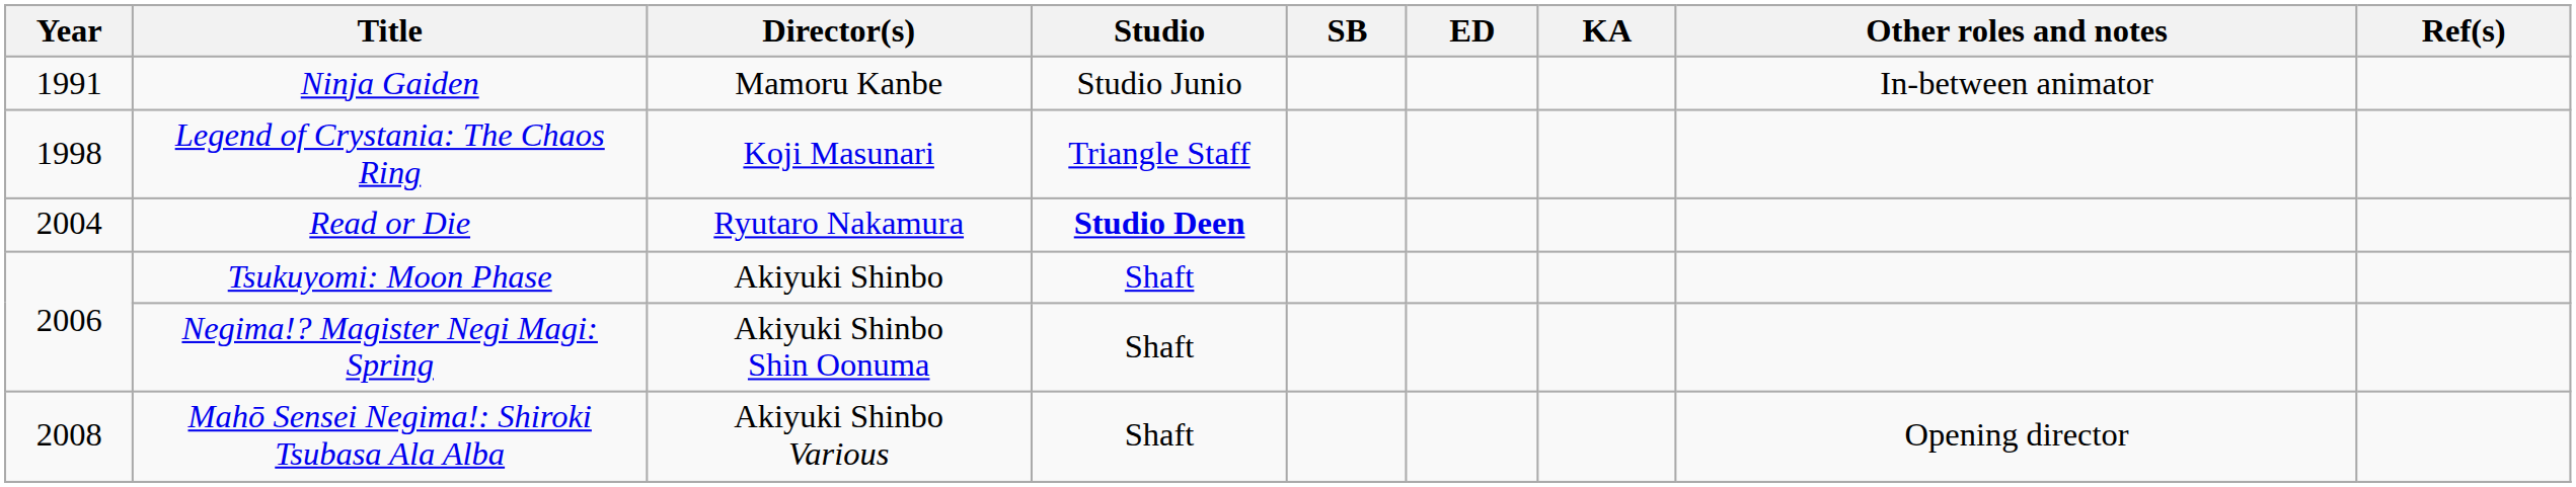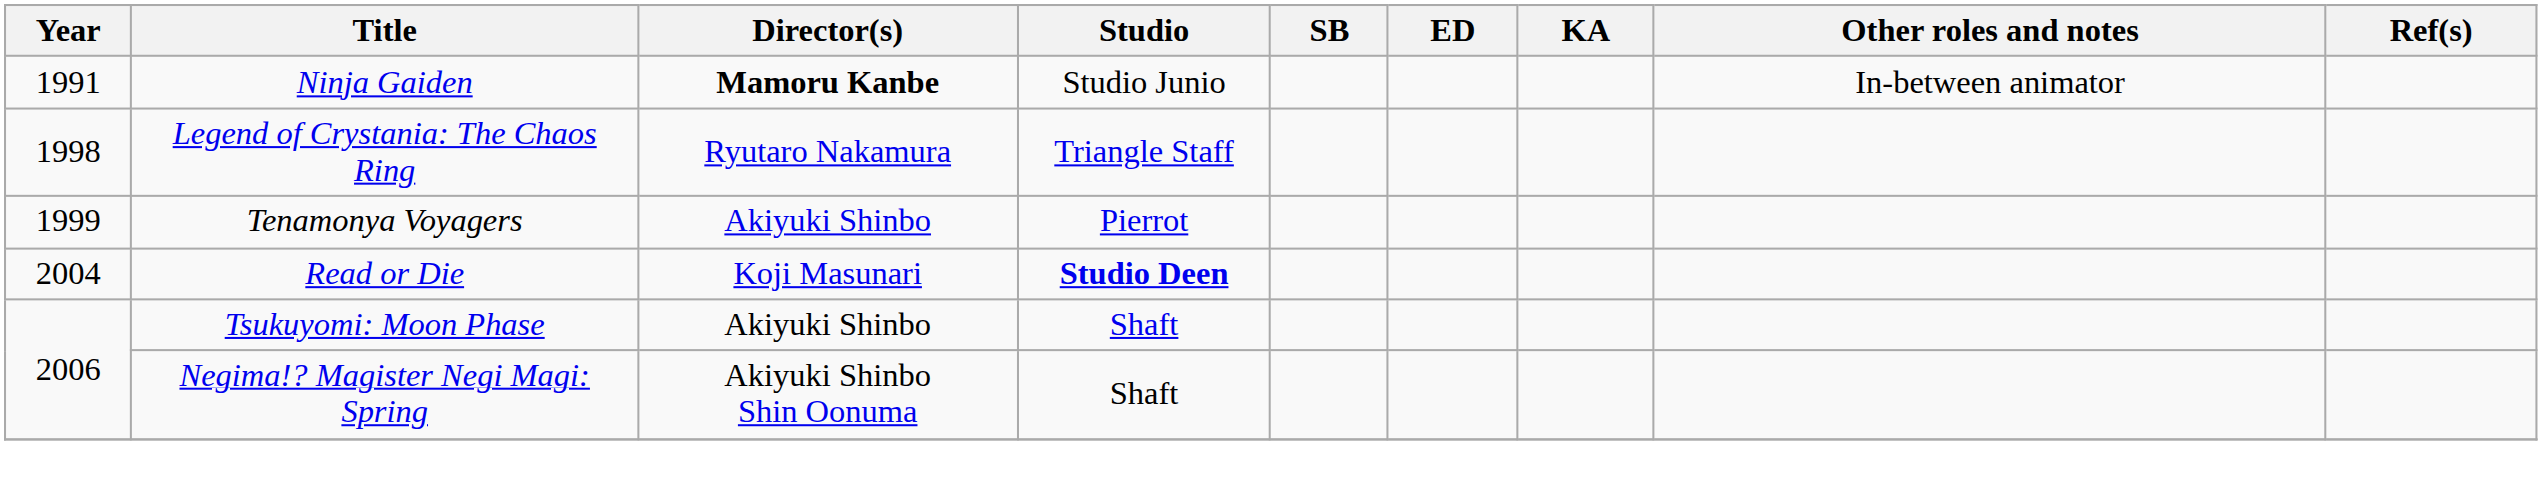Ninja Gaiden | Director(s): normal -> bold
Legend of Crystania: The Chaos Ring | Director(s): Koji Masunari -> Ryutaro Nakamura
+ row: 1999 | Tenamonya Voyagers | Akiyuki Shinbo | Pierrot
Read or Die | Director(s): Ryutaro Nakamura -> Koji Masunari
- row: 2008 | Mahō Sensei Negima!: Shiroki Tsubasa Ala Alba | Akiyuki Shinbo Various | Shaft | Opening director
